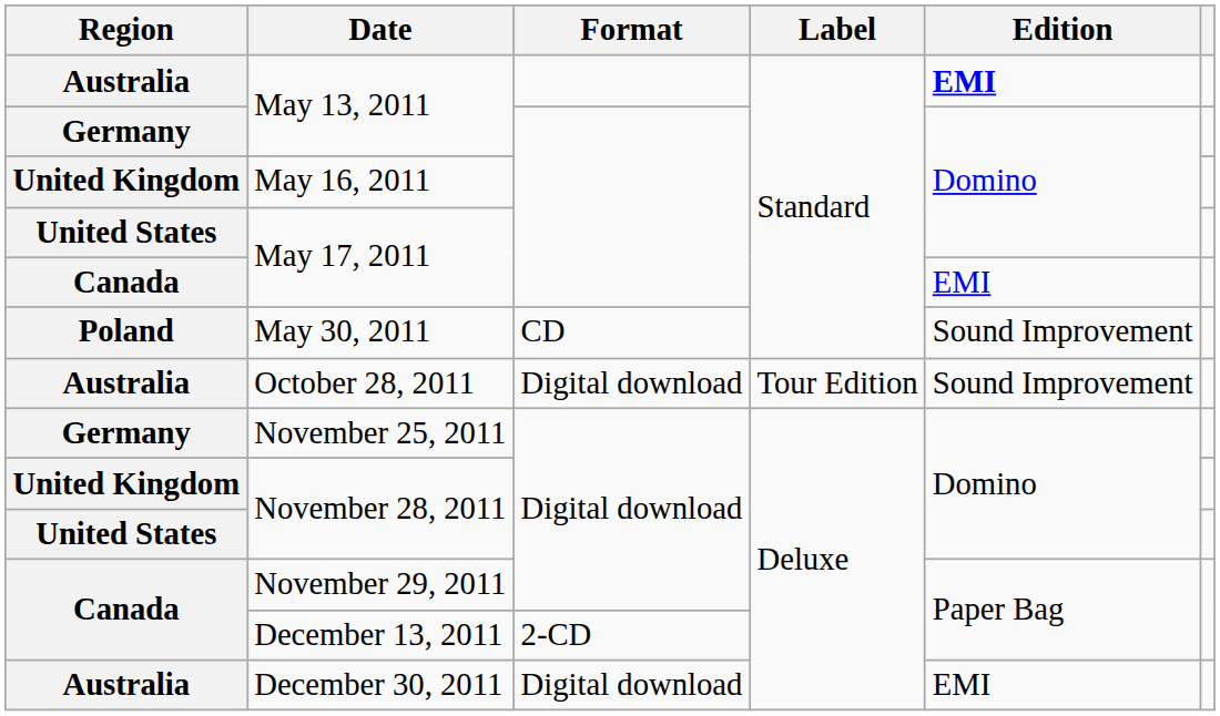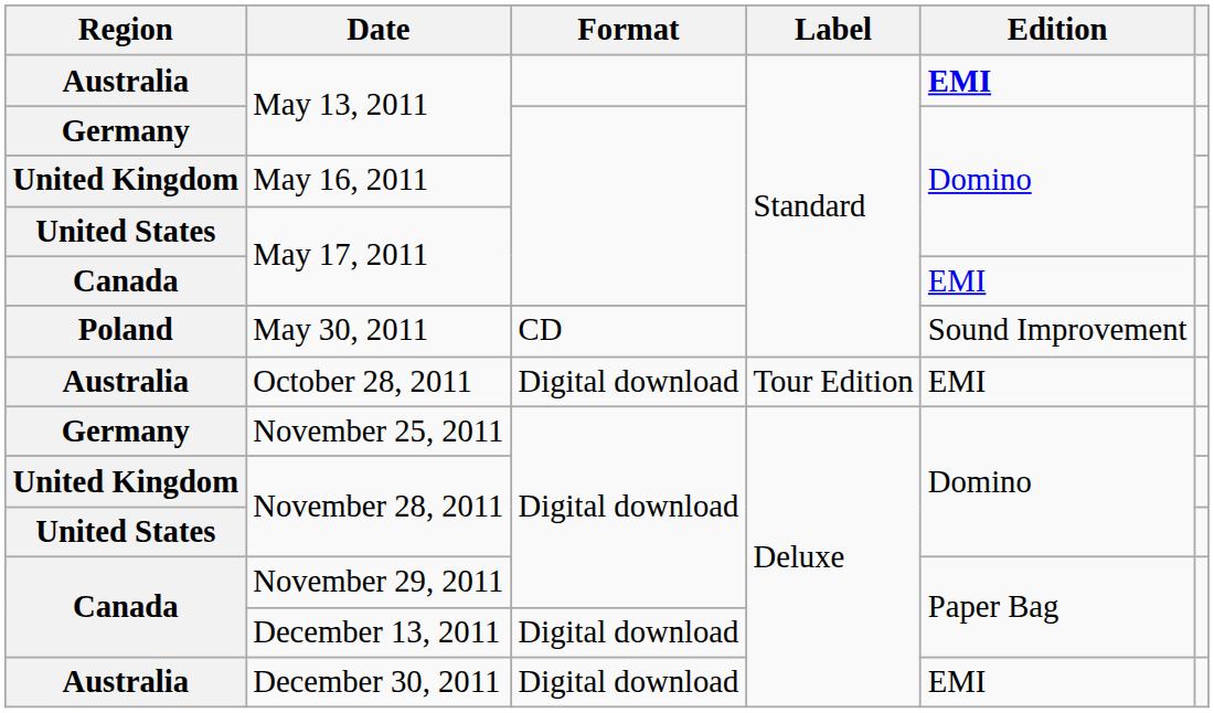October 28, 2011 | Edition: Sound Improvement -> EMI
December 13, 2011 | Format: 2-CD -> Digital download
